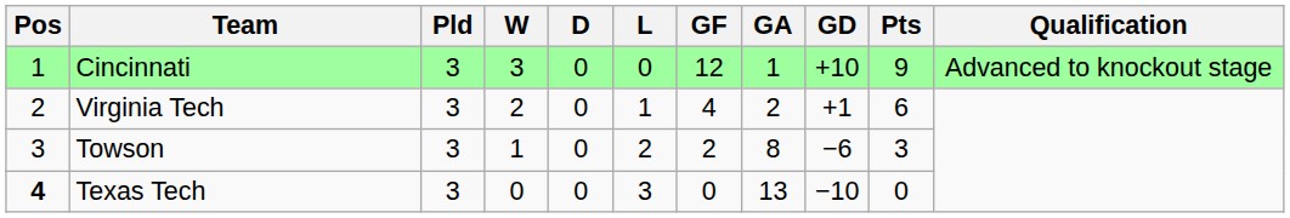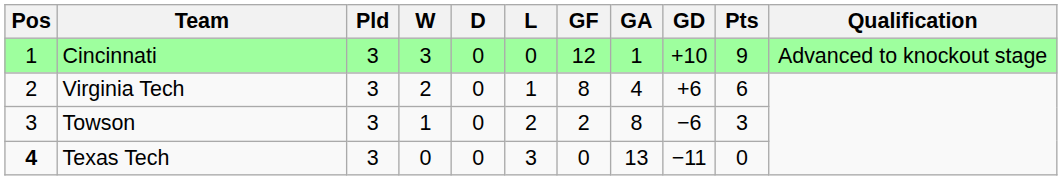Virginia Tech | GF: 4 -> 8
Virginia Tech | GA: 2 -> 4
Virginia Tech | GD: +1 -> +6
Texas Tech | GD: −10 -> −11
